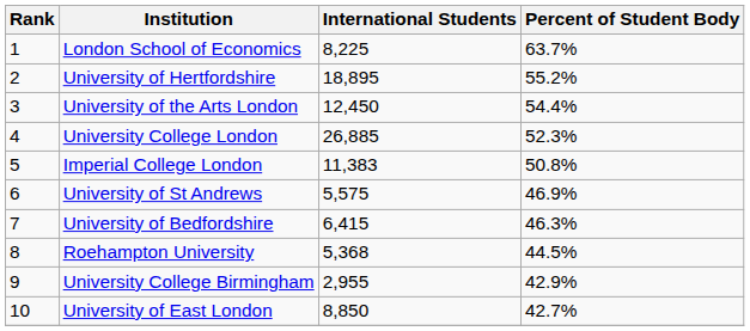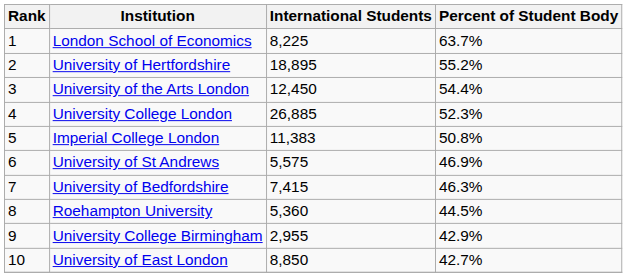University of Bedfordshire | International Students: 6,415 -> 7,415
Roehampton University | International Students: 5,368 -> 5,360
